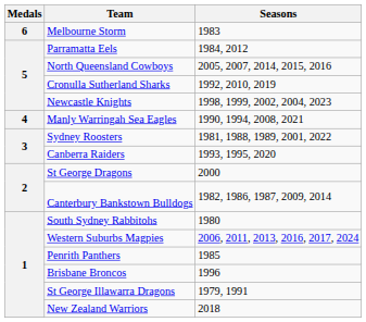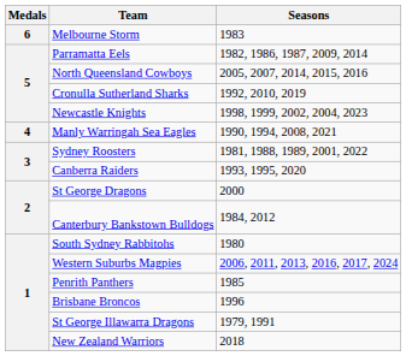Parramatta Eels | Seasons: 1984, 2012 -> 1982, 1986, 1987, 2009, 2014
Canterbury Bankstown Bulldogs | Seasons: 1982, 1986, 1987, 2009, 2014 -> 1984, 2012
